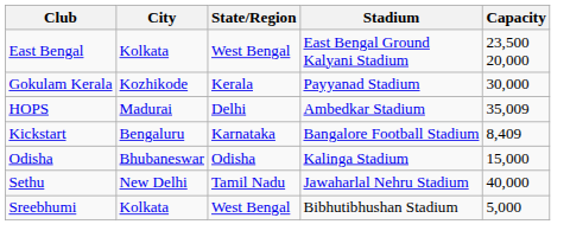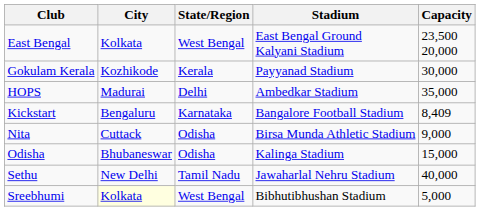HOPS | Capacity: 35,009 -> 35,000
+ row: Nita | Cuttack | Odisha | Birsa Munda Athletic Stadium | 9,000
Sreebhumi | City: no background -> lightyellow background
